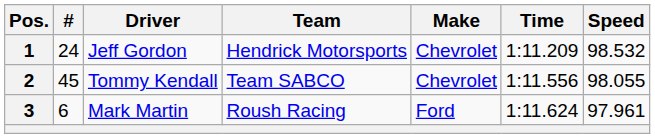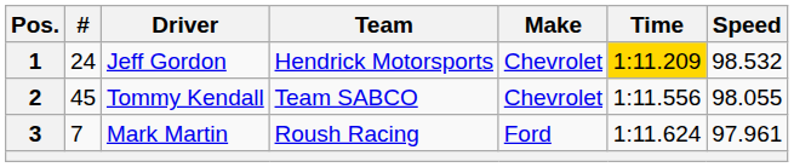1 | Time: no background -> gold background
3 | #: 6 -> 7
